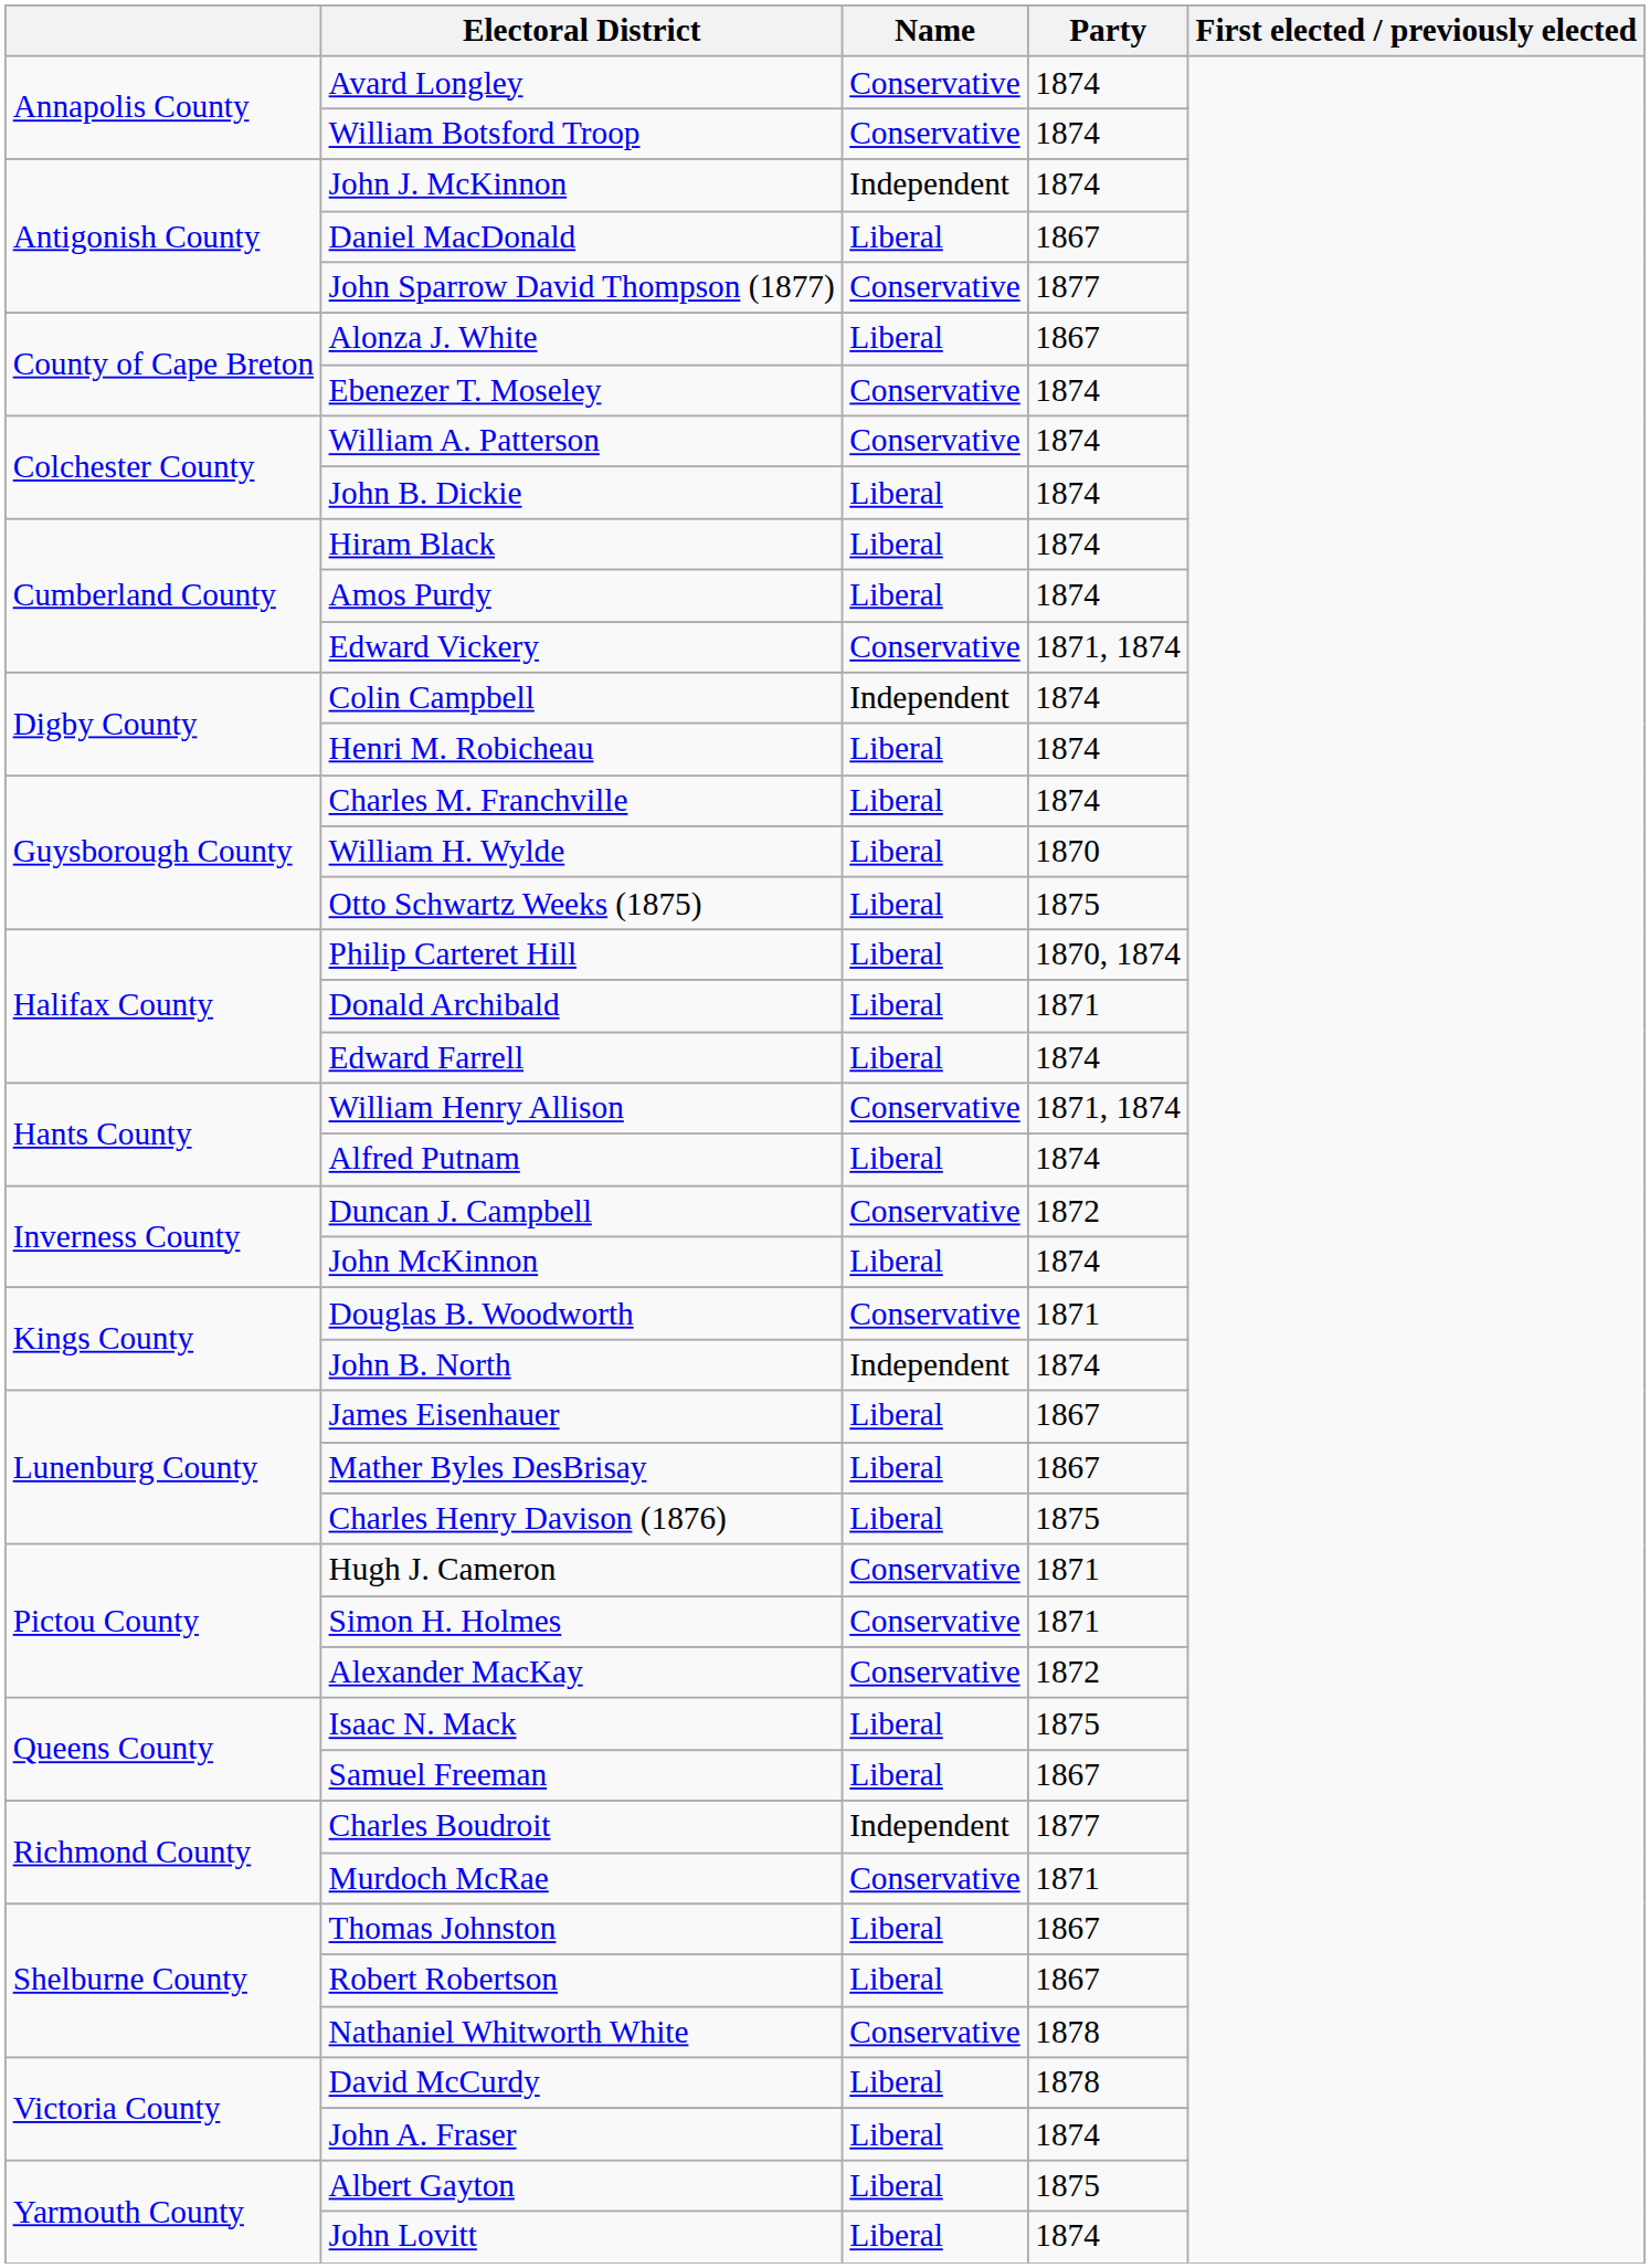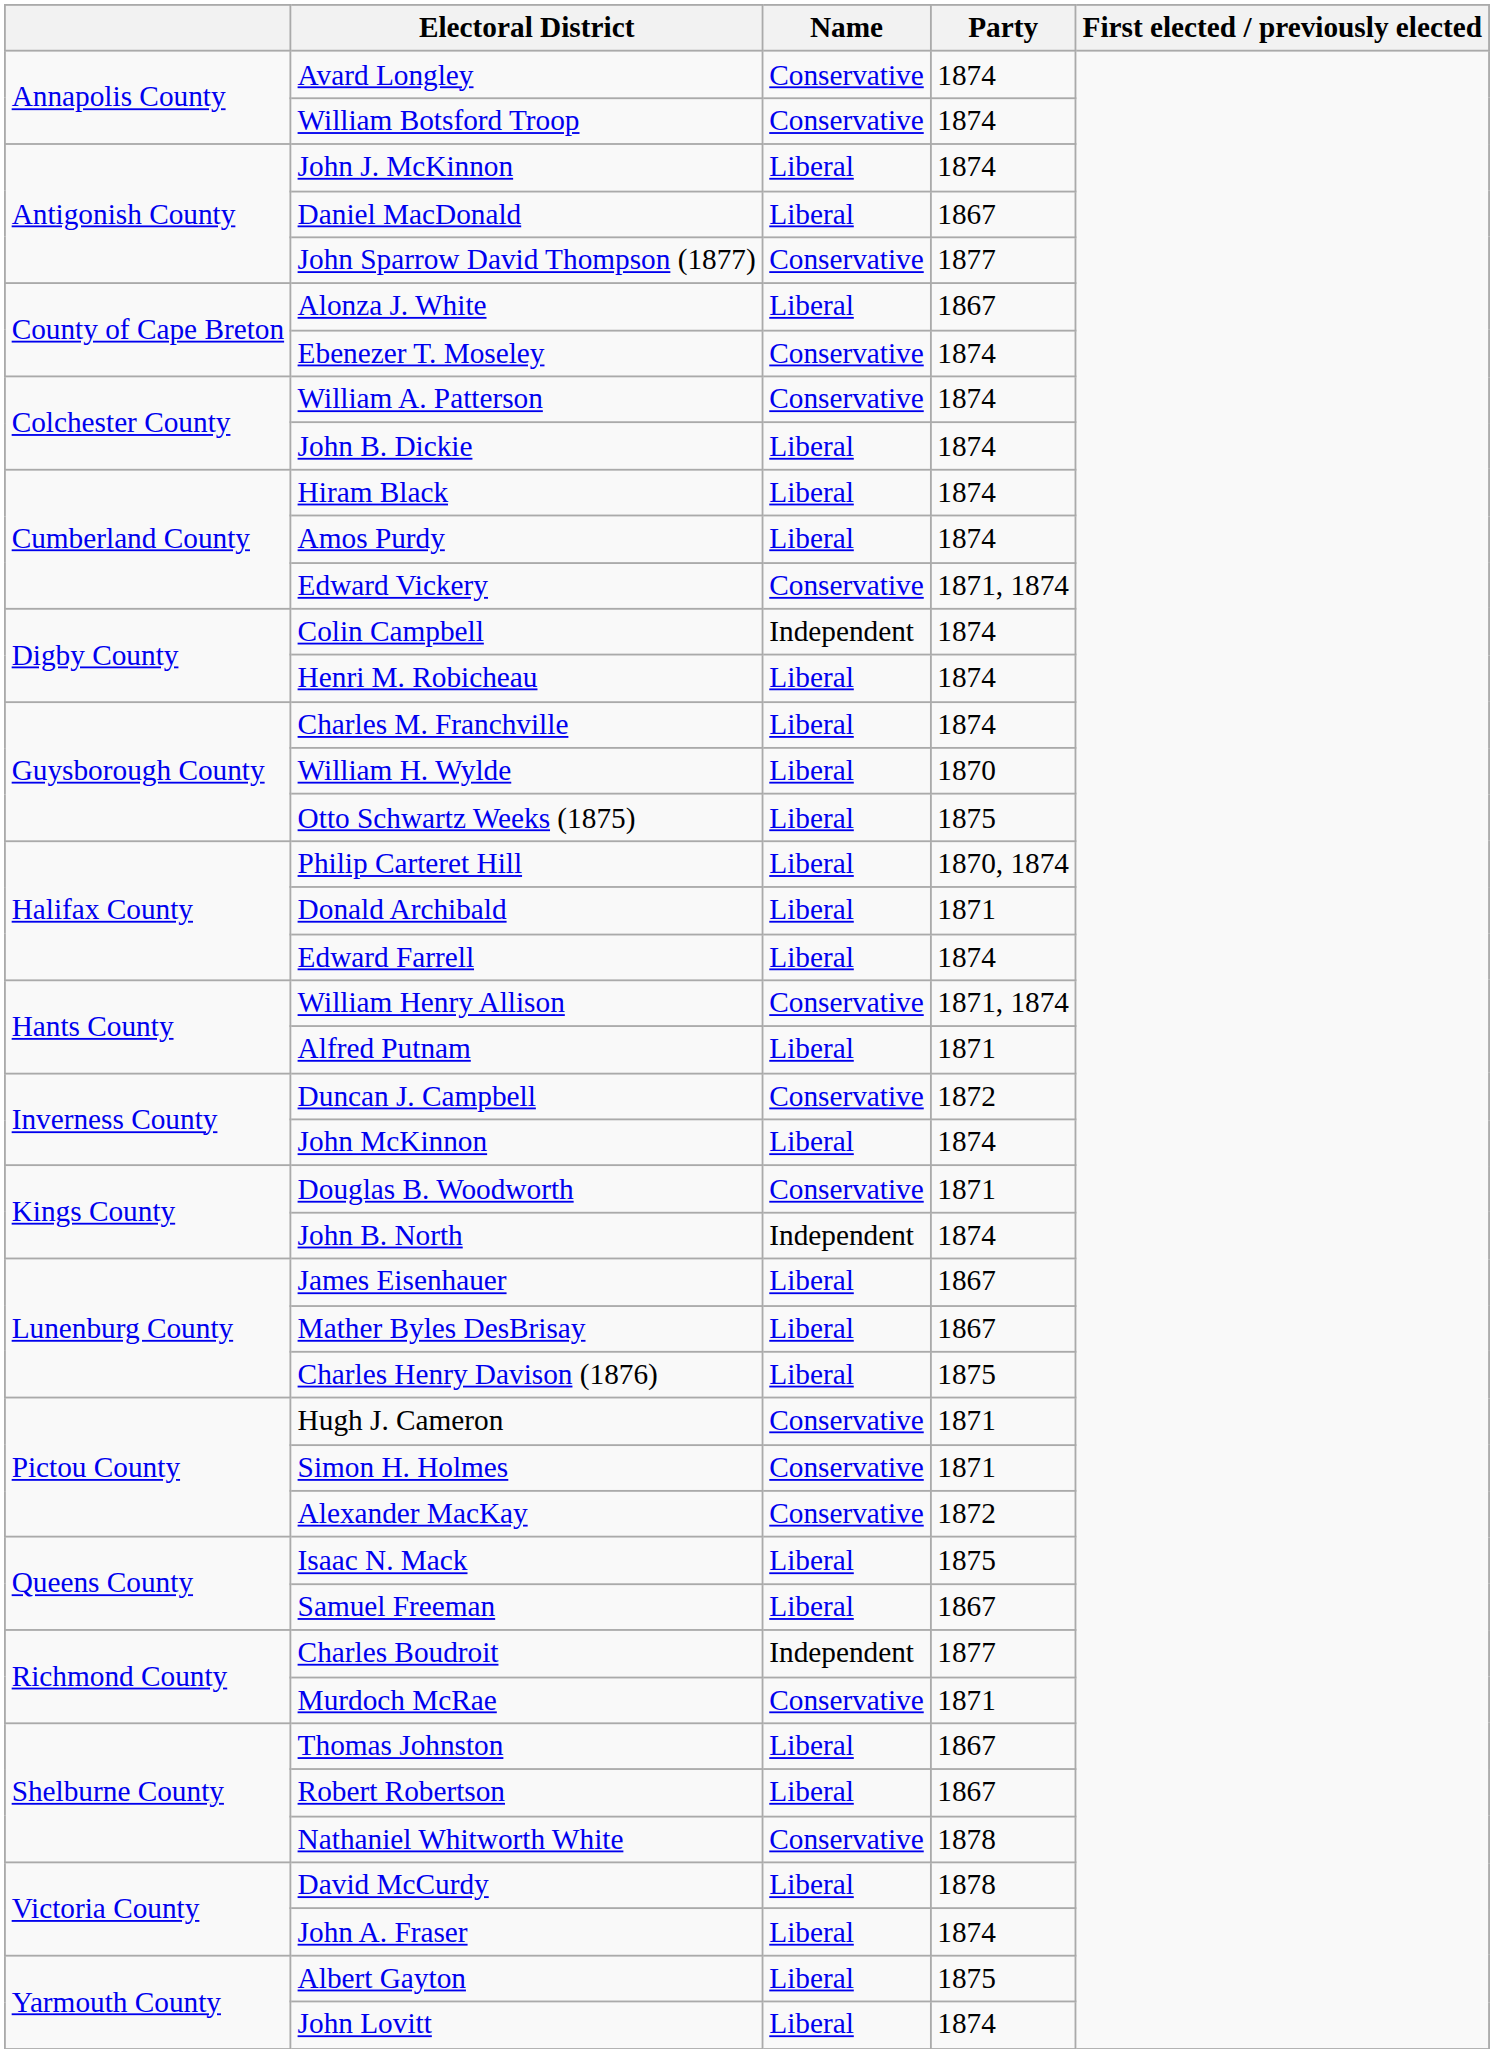John J. McKinnon | Name: Independent -> Liberal
Alfred Putnam | Party: 1874 -> 1871
